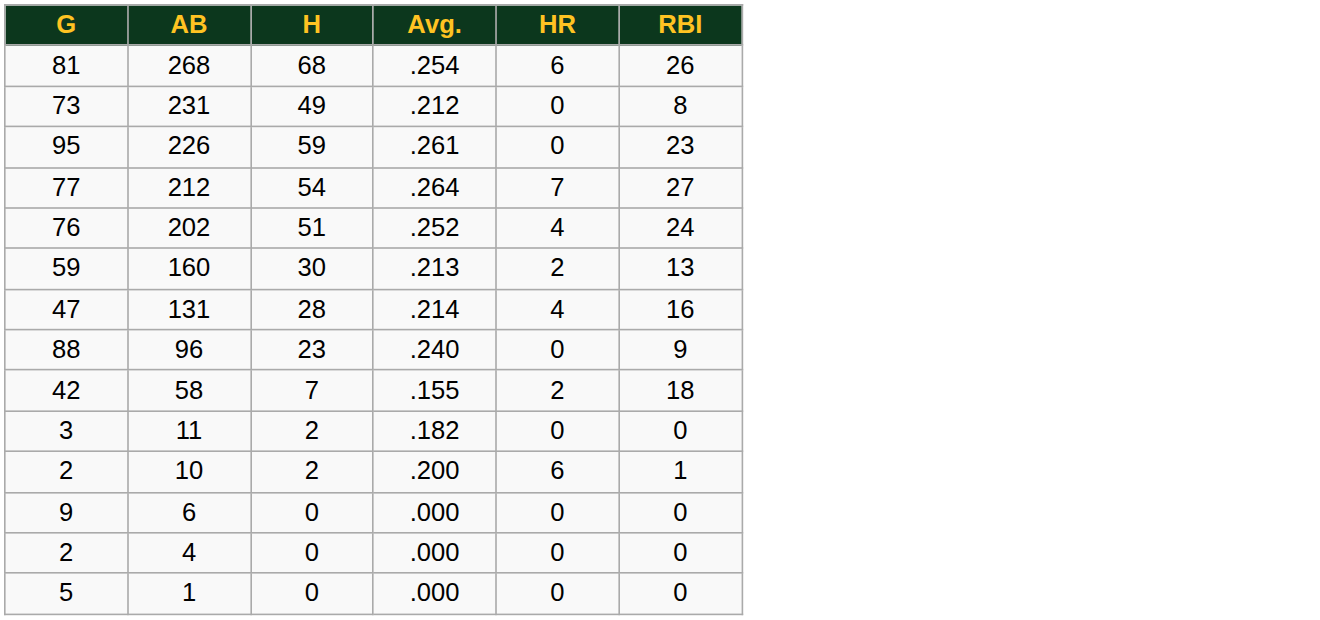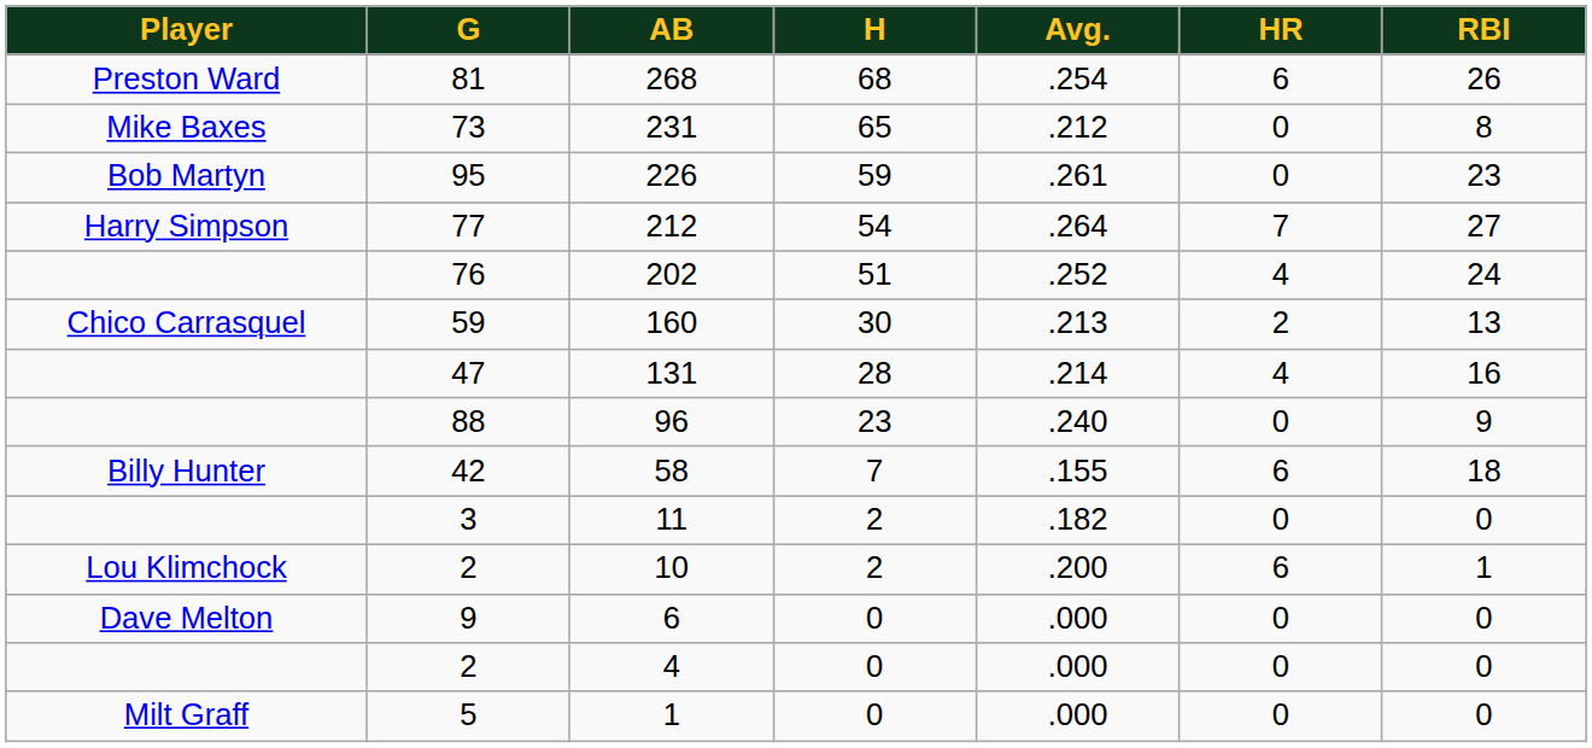+ column: Player | Preston Ward | Mike Baxes | Bob Martyn | Harry Simpson | Chico Carrasquel | Billy Hunter | Lou Klimchock | Dave Melton | Milt Graff
231 | H: 49 -> 65
58 | HR: 2 -> 6
